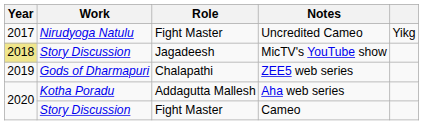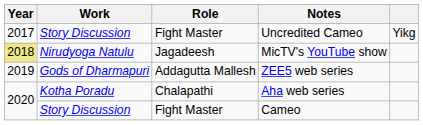Uncredited Cameo | Work: Nirudyoga Natulu -> Story Discussion
MicTV's YouTube show | Work: Story Discussion -> Nirudyoga Natulu
ZEE5 web series | Role: Chalapathi -> Addagutta Mallesh
Aha web series | Role: Addagutta Mallesh -> Chalapathi
